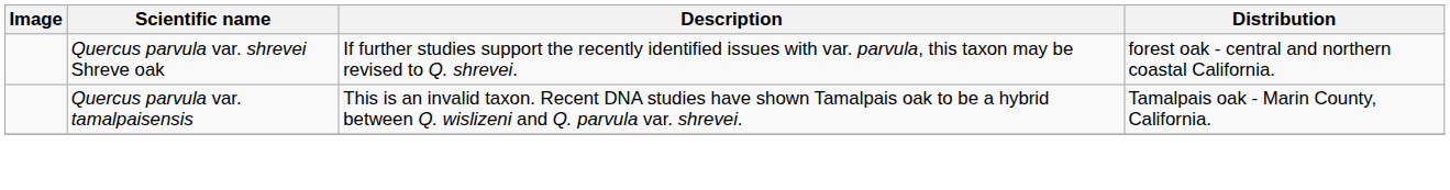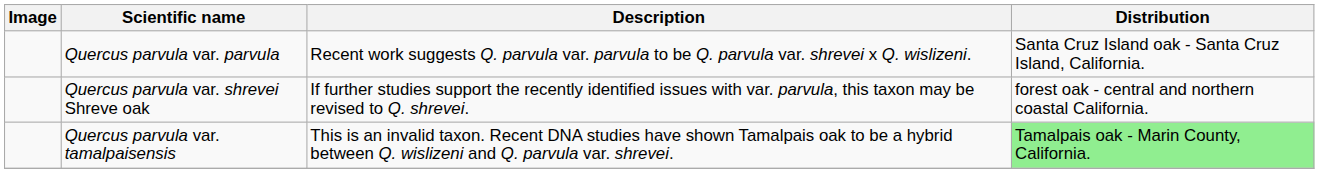+ row: Quercus parvula var. parvula | Recent work suggests Q. parvula var. parvula to be Q. parvula var. shrevei x Q. wislizeni. | Santa Cruz Island oak - Santa Cruz Island, California.
Quercus parvula var. tamalpaisensis | Distribution: no background -> lightgreen background
